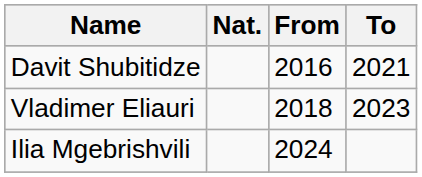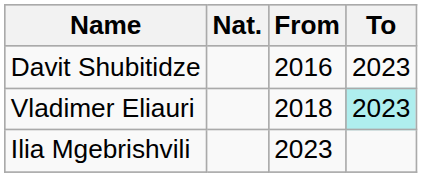Davit Shubitidze | To: 2021 -> 2023
Vladimer Eliauri | To: no background -> paleturquoise background
Ilia Mgebrishvili | From: 2024 -> 2023
